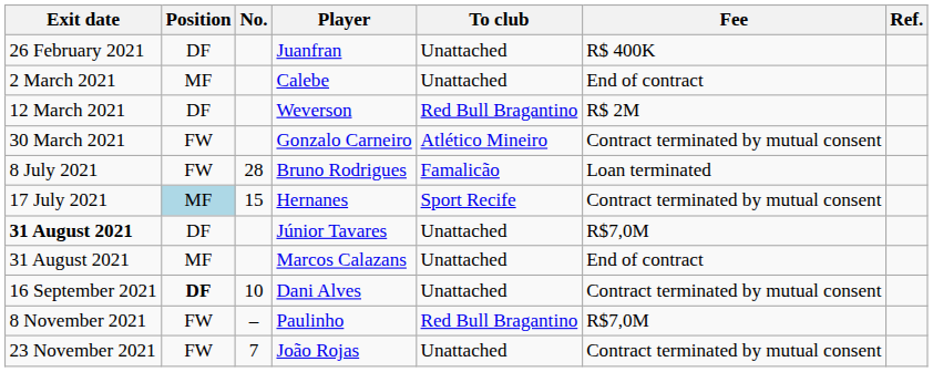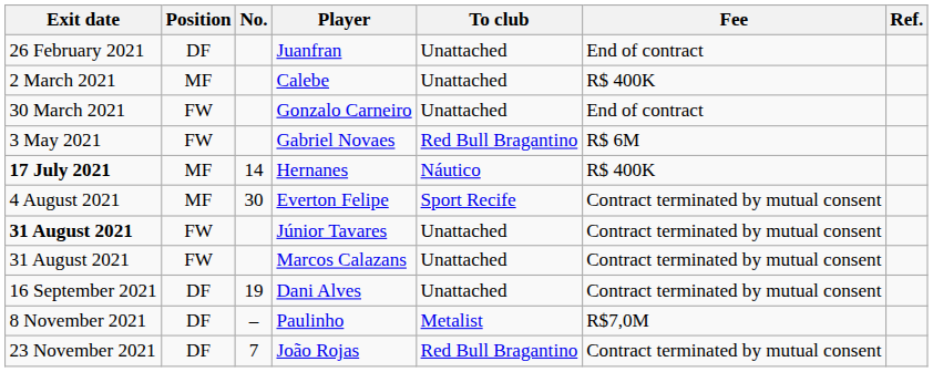Juanfran | Fee: R$ 400K -> End of contract
Calebe | Fee: End of contract -> R$ 400K
- row: 12 March 2021 | DF | Weverson | Red Bull Bragantino | R$ 2M
Gonzalo Carneiro | To club: Atlético Mineiro -> Unattached
Gonzalo Carneiro | Fee: Contract terminated by mutual consent -> End of contract
+ row: 3 May 2021 | FW | Gabriel Novaes | Red Bull Bragantino | R$ 6M
- row: 8 July 2021 | FW | 28 | Bruno Rodrigues | Famalicão | Loan terminated
Hernanes | Exit date: normal -> bold
Hernanes | Position: lightblue background -> no background
Hernanes | No.: 15 -> 14
Hernanes | To club: Sport Recife -> Náutico
Hernanes | Fee: Contract terminated by mutual consent -> R$ 400K
+ row: 4 August 2021 | MF | 30 | Everton Felipe | Sport Recife | Contract terminated by mutual consent
Júnior Tavares | Position: DF -> FW
Júnior Tavares | Fee: R$7,0M -> Contract terminated by mutual consent
Marcos Calazans | Position: MF -> FW
Marcos Calazans | Fee: End of contract -> Contract terminated by mutual consent
Dani Alves | Position: bold -> normal
Dani Alves | No.: 10 -> 19
Paulinho | Position: FW -> DF
Paulinho | To club: Red Bull Bragantino -> Metalist
João Rojas | Position: FW -> DF
João Rojas | To club: Unattached -> Red Bull Bragantino
